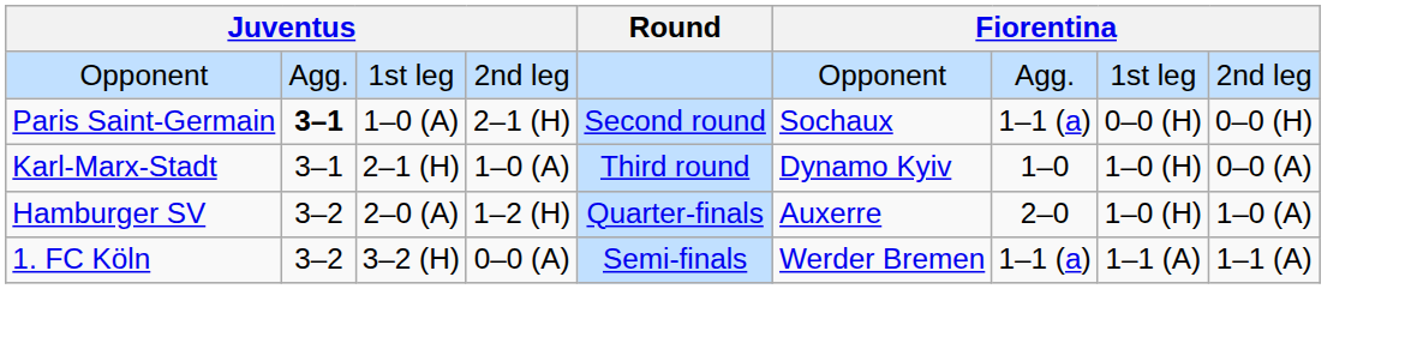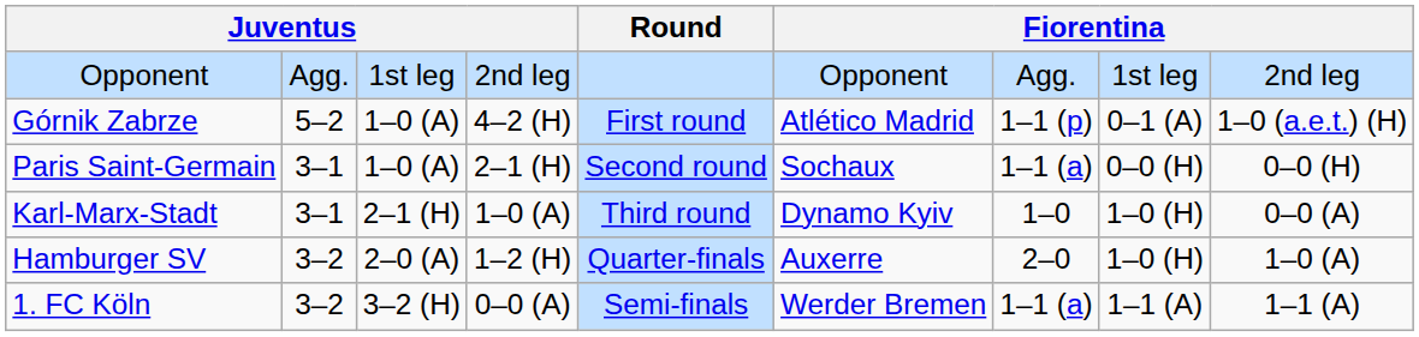+ row: Górnik Zabrze | 5–2 | 1–0 (A) | 4–2 (H) | First round | Atlético Madrid | 1–1 (p) | 0–1 (A) | 1–0 (a.e.t.) (H)
Paris Saint-Germain | column 2: bold -> normal
